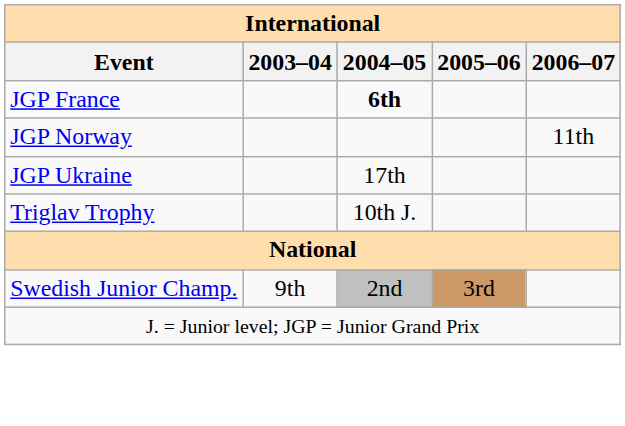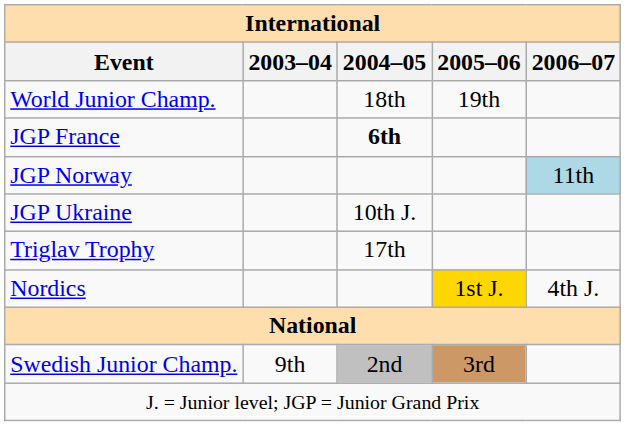+ row: World Junior Champ. | 18th | 19th
JGP Norway | 2006–07: no background -> lightblue background
JGP Ukraine | 2004–05: 17th -> 10th J.
Triglav Trophy | 2004–05: 10th J. -> 17th
+ row: Nordics | 1st J. | 4th J.
